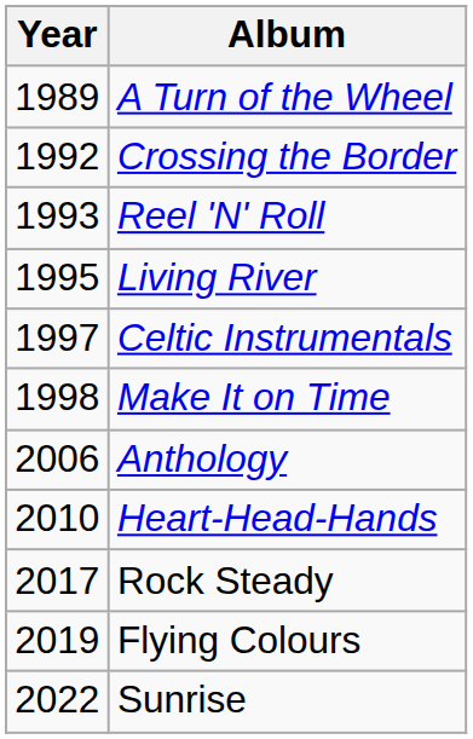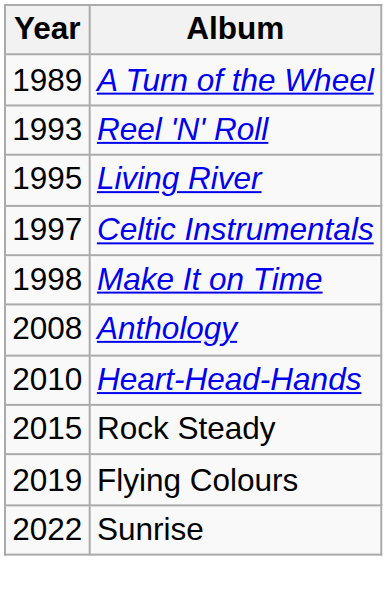- row: 1992 | Crossing the Border
Anthology | Year: 2006 -> 2008
Rock Steady | Year: 2017 -> 2015
